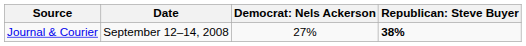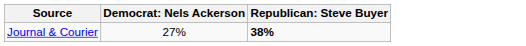- column: Date | September 12–14, 2008
